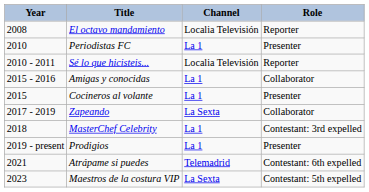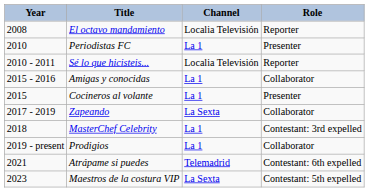Prodigios | Role: Presenter -> Collaborator
